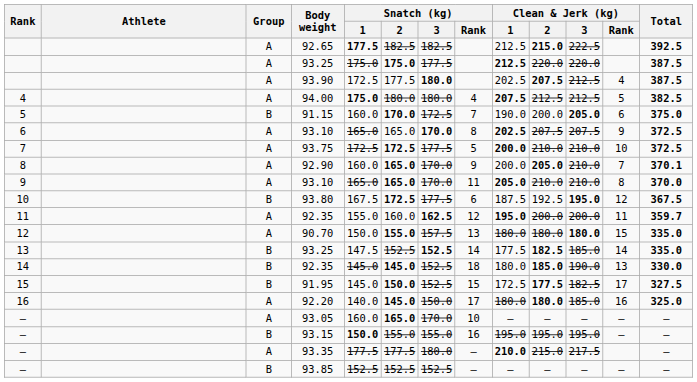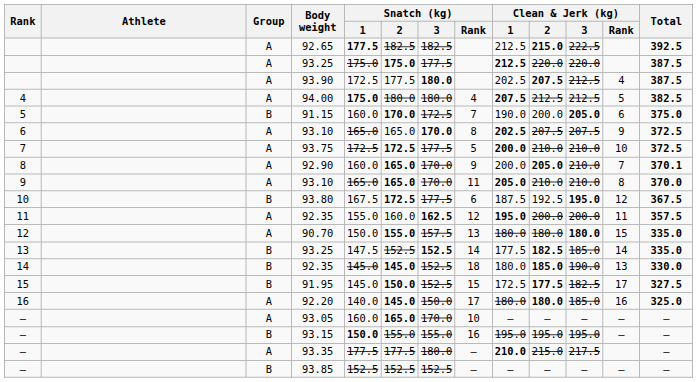11 / 92.35 | Total: 359.7 -> 357.5
